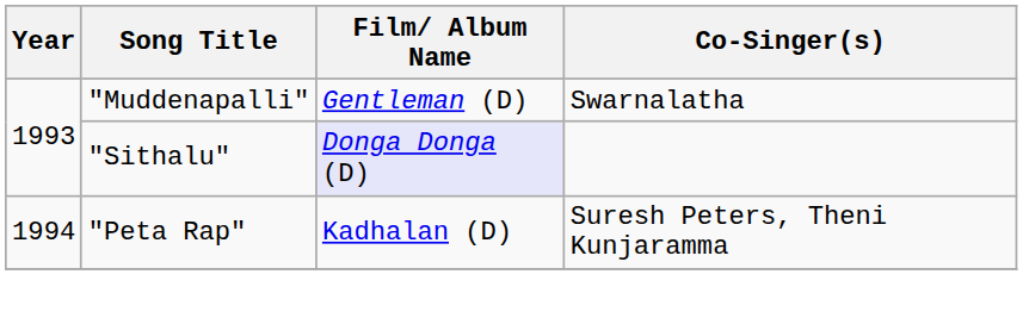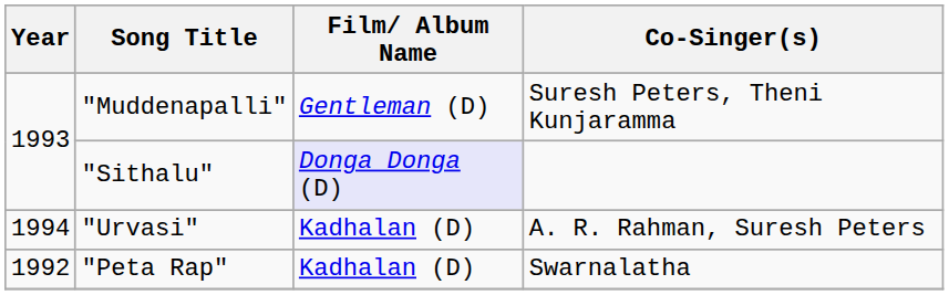"Muddenapalli" | Co-Singer(s): Swarnalatha -> Suresh Peters, Theni Kunjaramma
+ row: 1994 | "Urvasi" | Kadhalan (D) | A. R. Rahman, Suresh Peters
"Peta Rap" | Year: 1994 -> 1992
"Peta Rap" | Co-Singer(s): Suresh Peters, Theni Kunjaramma -> Swarnalatha
